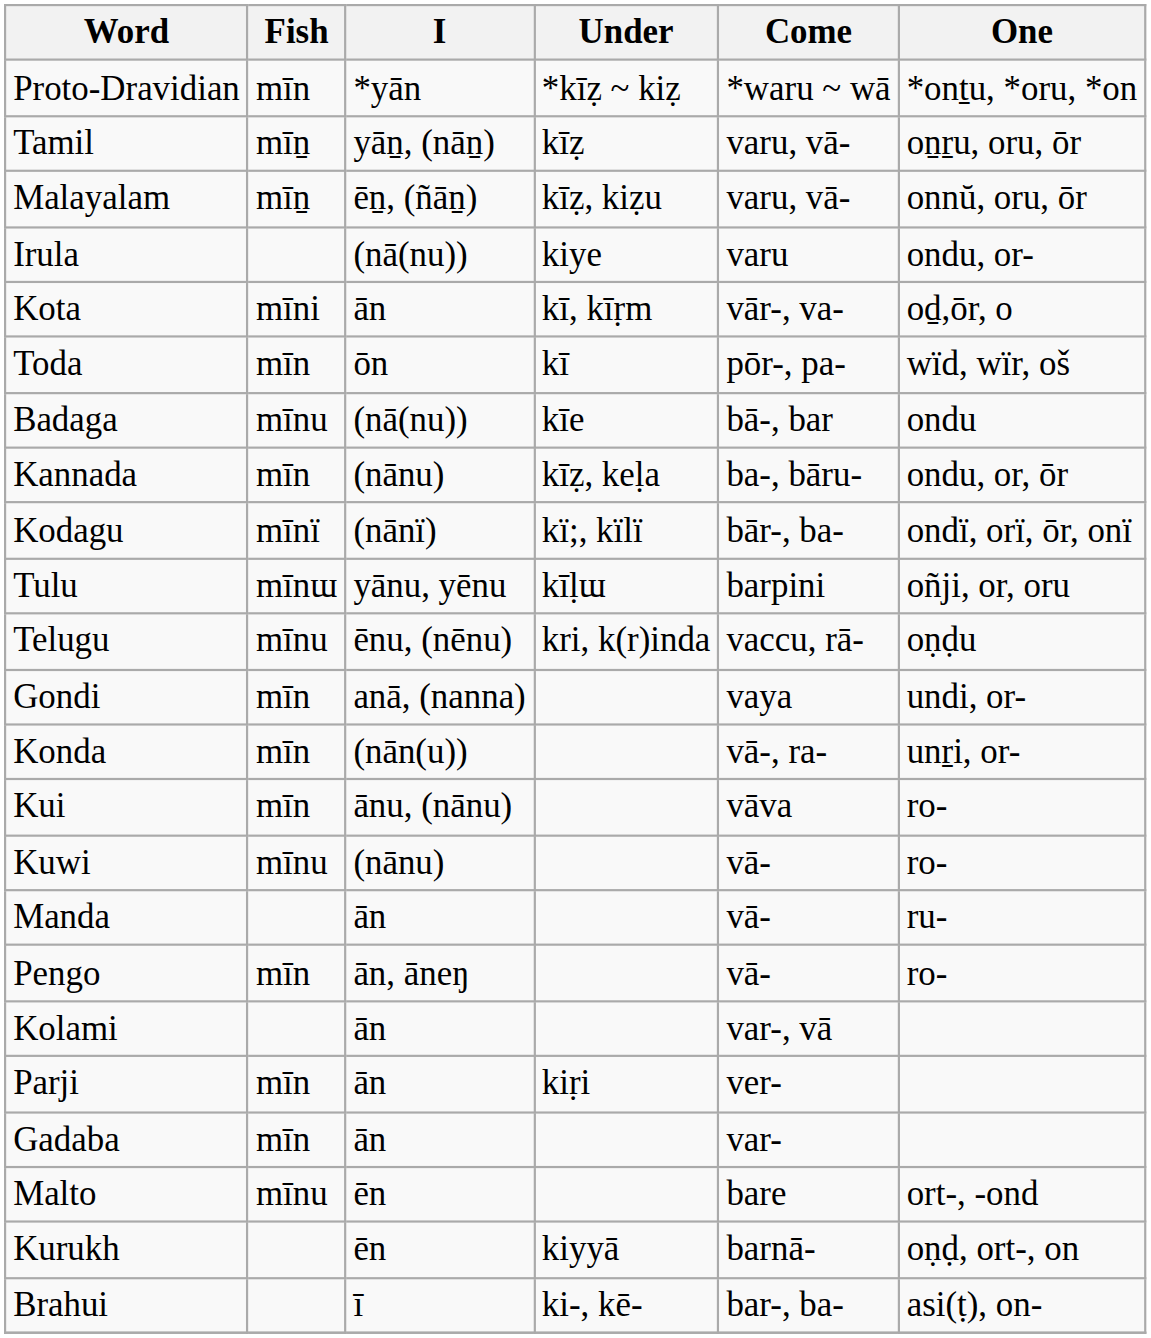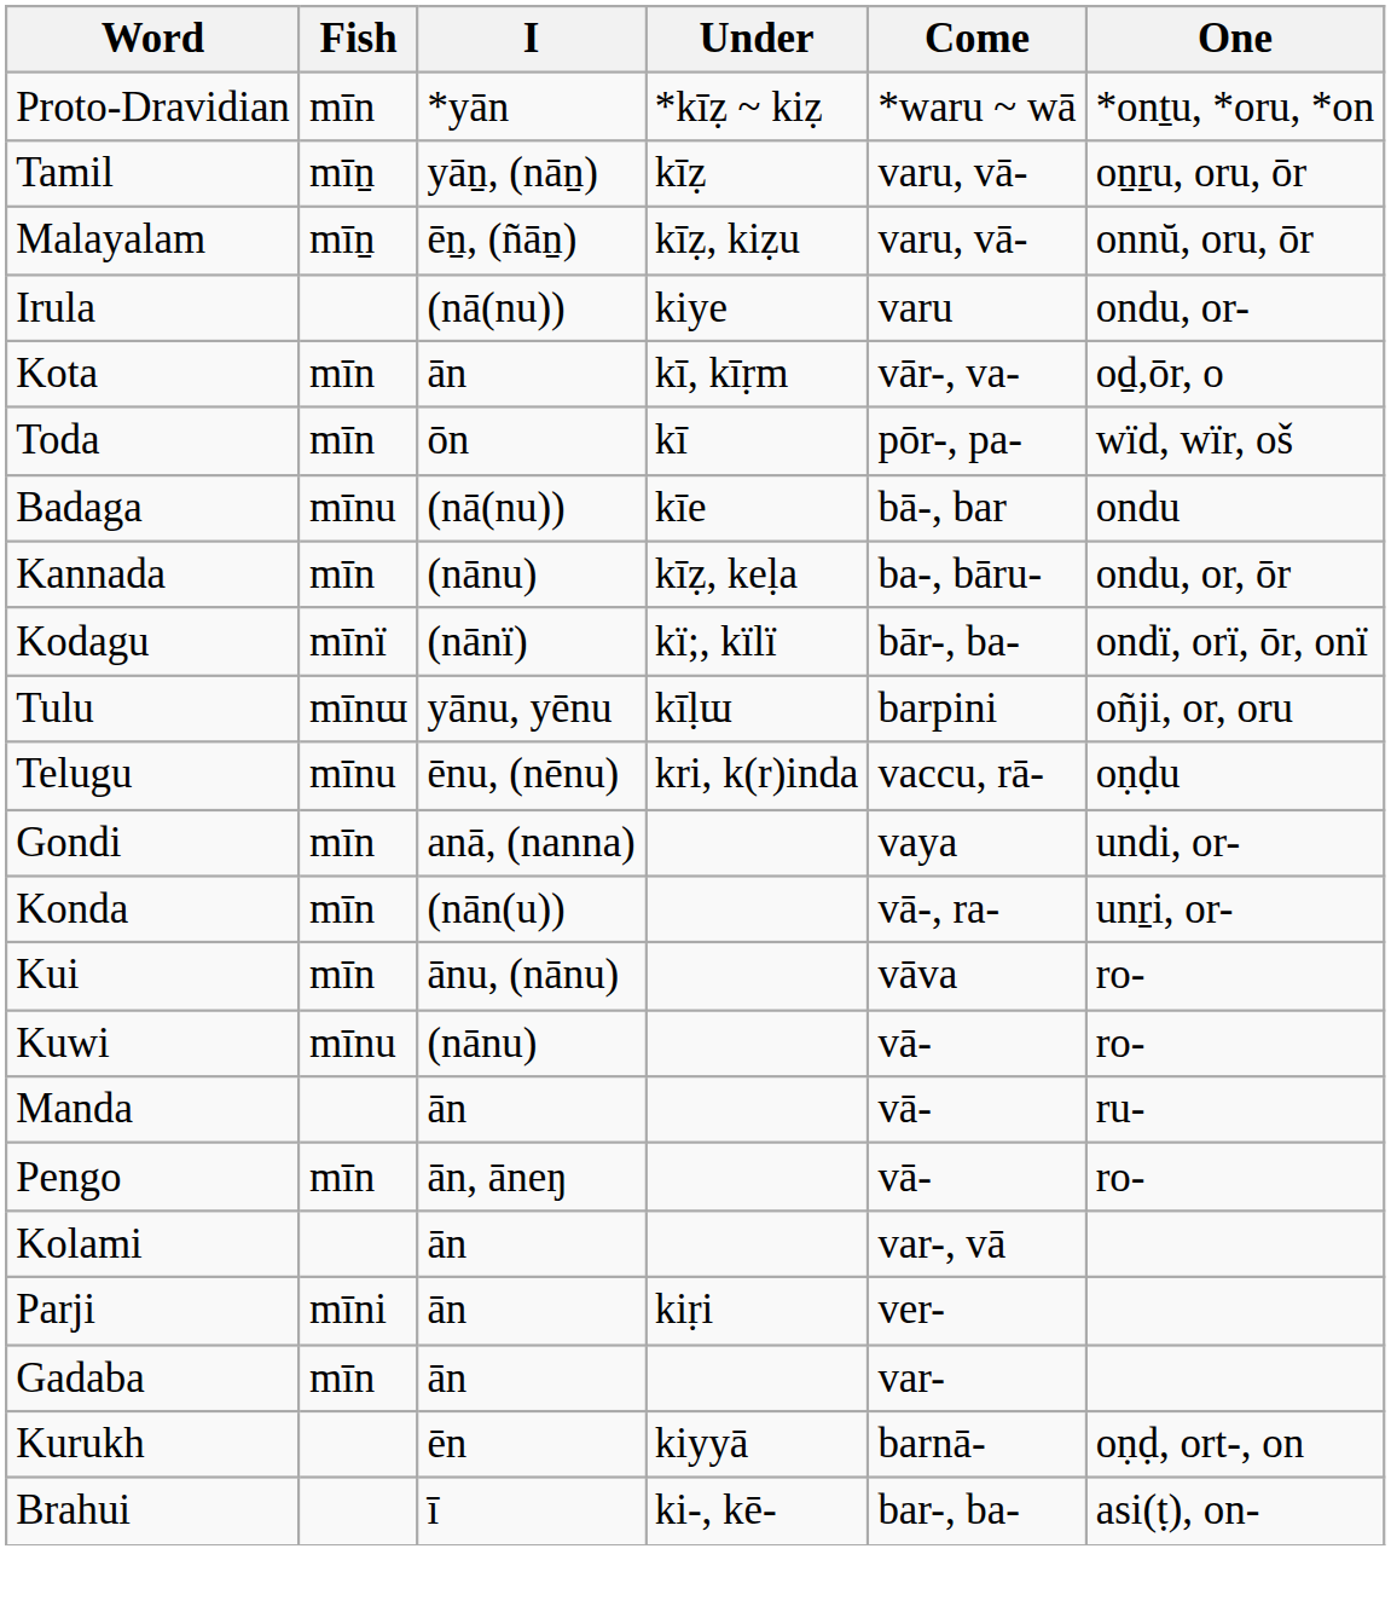Kota | Fish: mīni -> mīn
Parji | Fish: mīn -> mīni
- row: Malto | mīnu | ēn | bare | ort-, -ond
